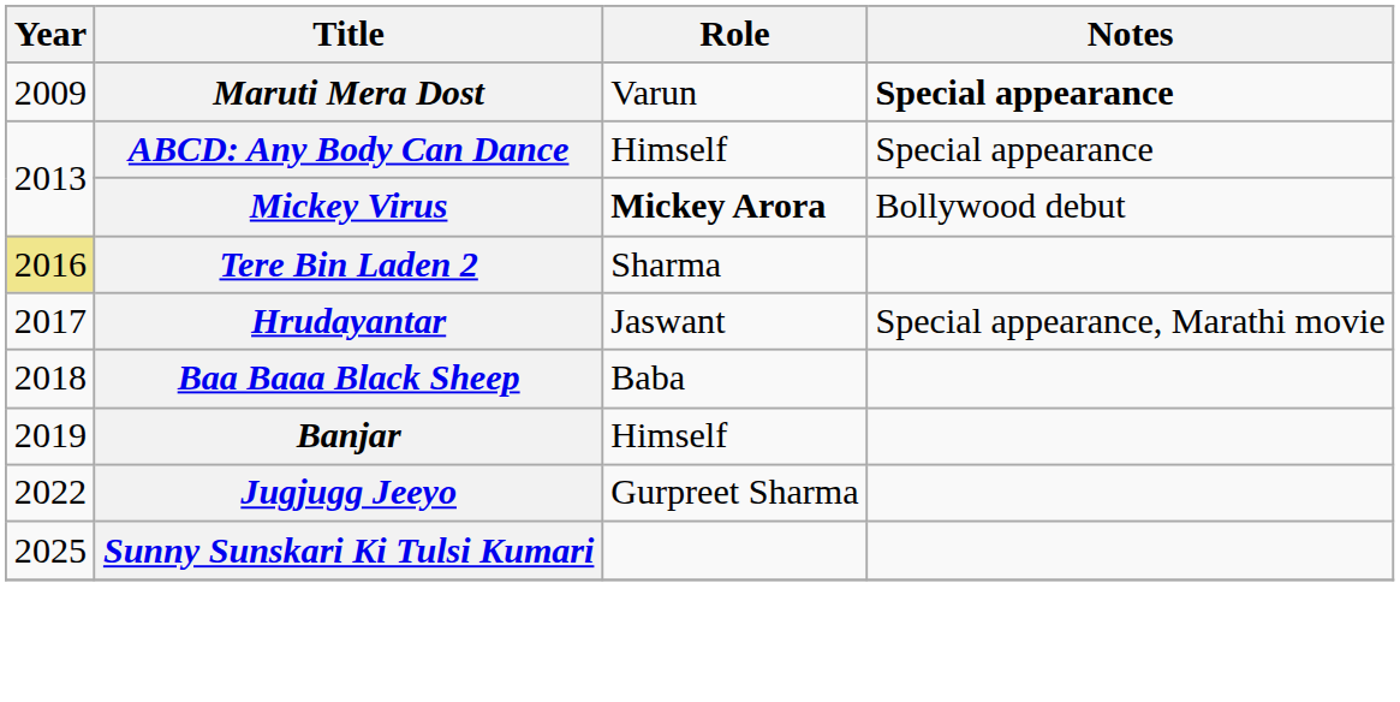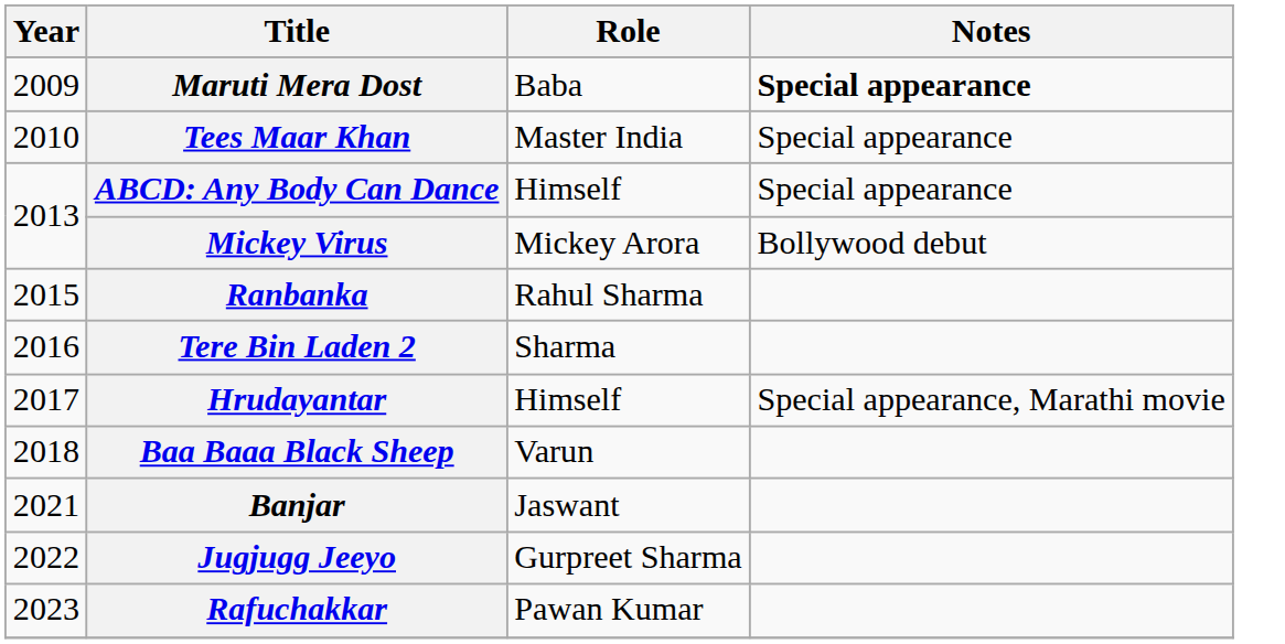Maruti Mera Dost | Role: Varun -> Baba
+ row: 2010 | Tees Maar Khan | Master India | Special appearance
Mickey Virus | Role: bold -> normal
+ row: 2015 | Ranbanka | Rahul Sharma
Tere Bin Laden 2 | Year: khaki background -> no background
Hrudayantar | Role: Jaswant -> Himself
Baa Baaa Black Sheep | Role: Baba -> Varun
Banjar | Year: 2019 -> 2021
Banjar | Role: Himself -> Jaswant
+ row: 2023 | Rafuchakkar | Pawan Kumar
- row: 2025 | Sunny Sunskari Ki Tulsi Kumari
